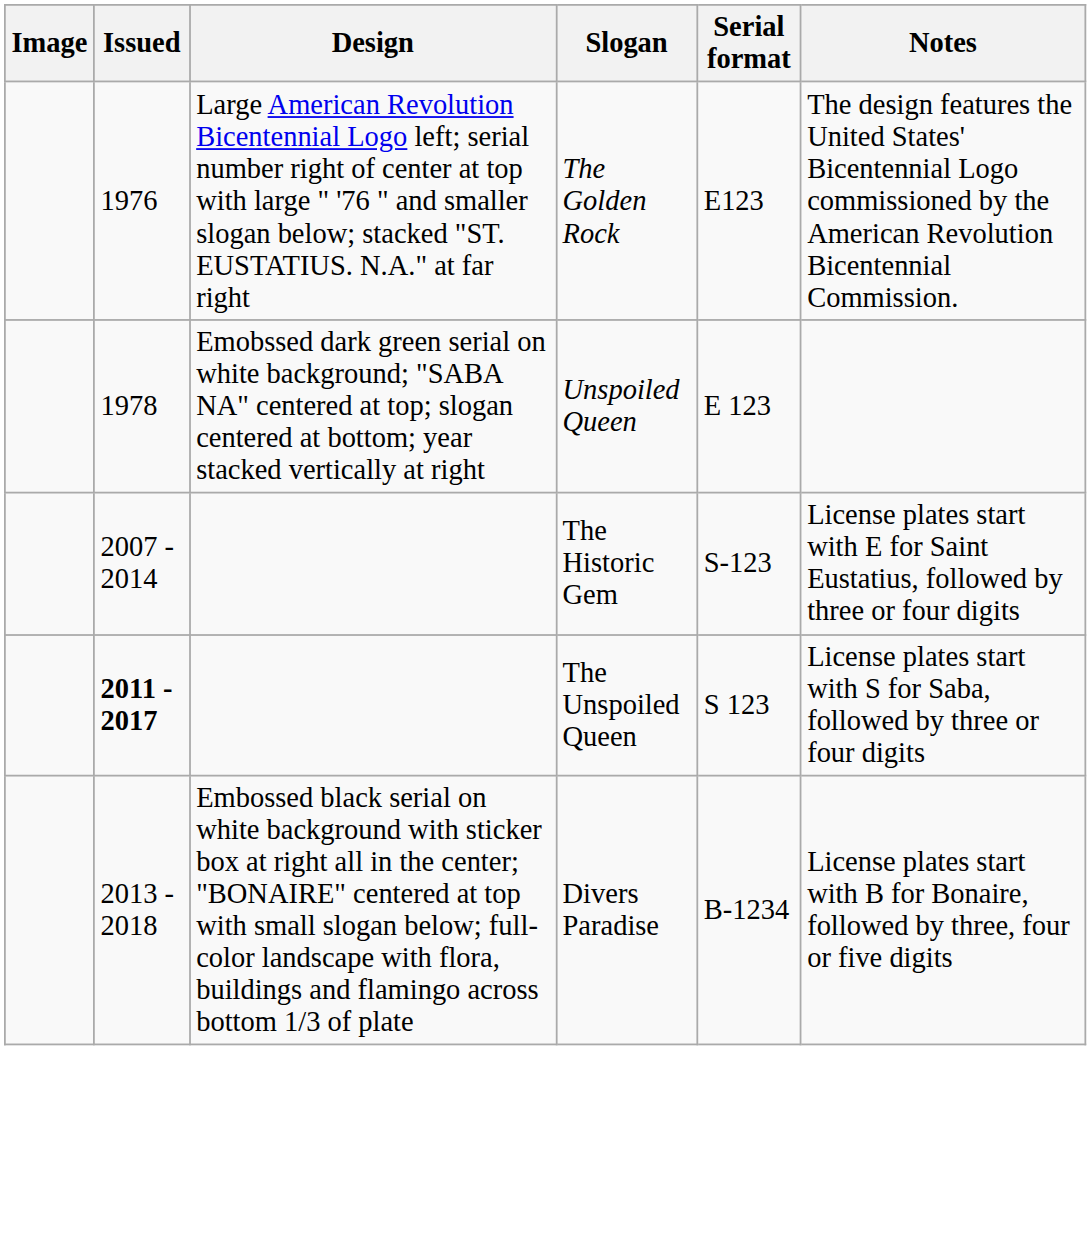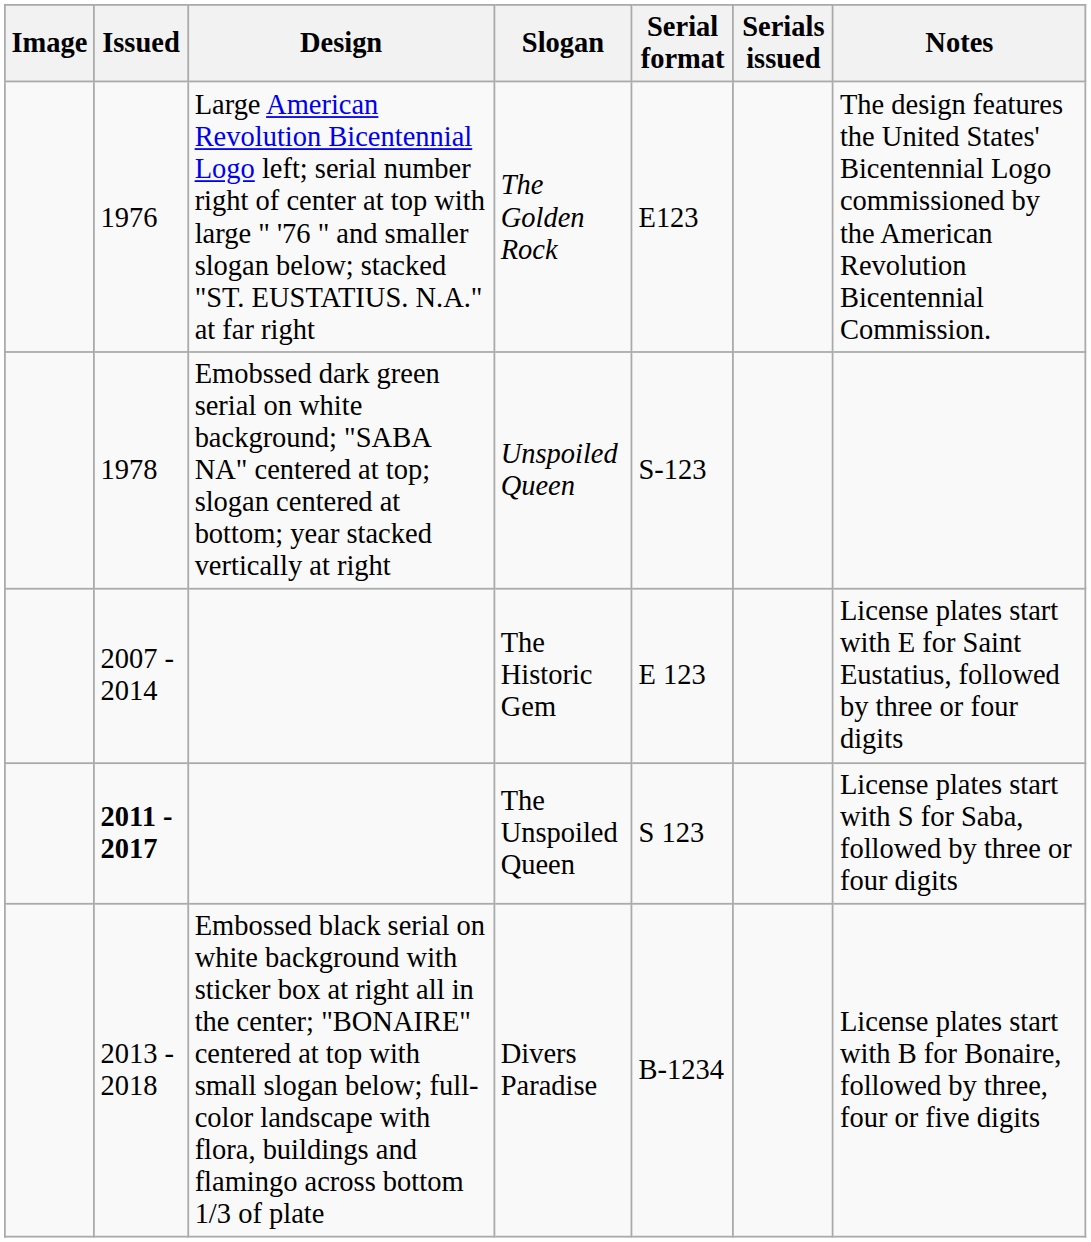+ column: Serials issued
Unspoiled Queen | Serial format: E 123 -> S-123
The Historic Gem | Serial format: S-123 -> E 123
